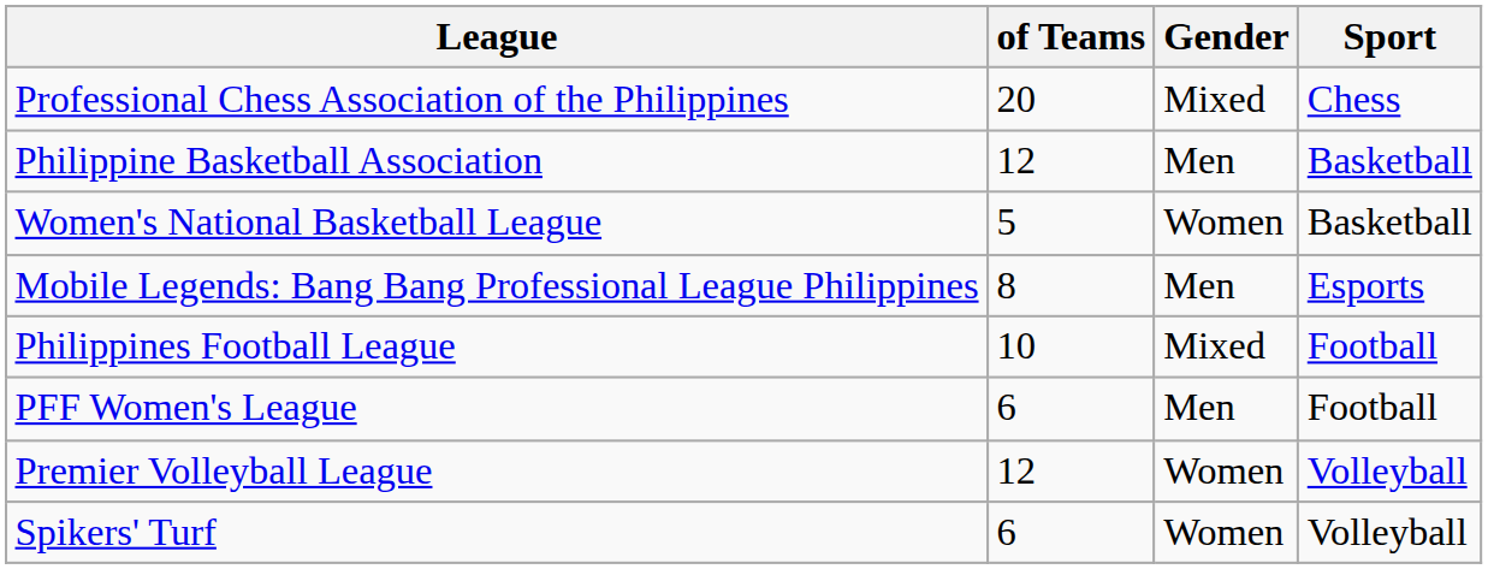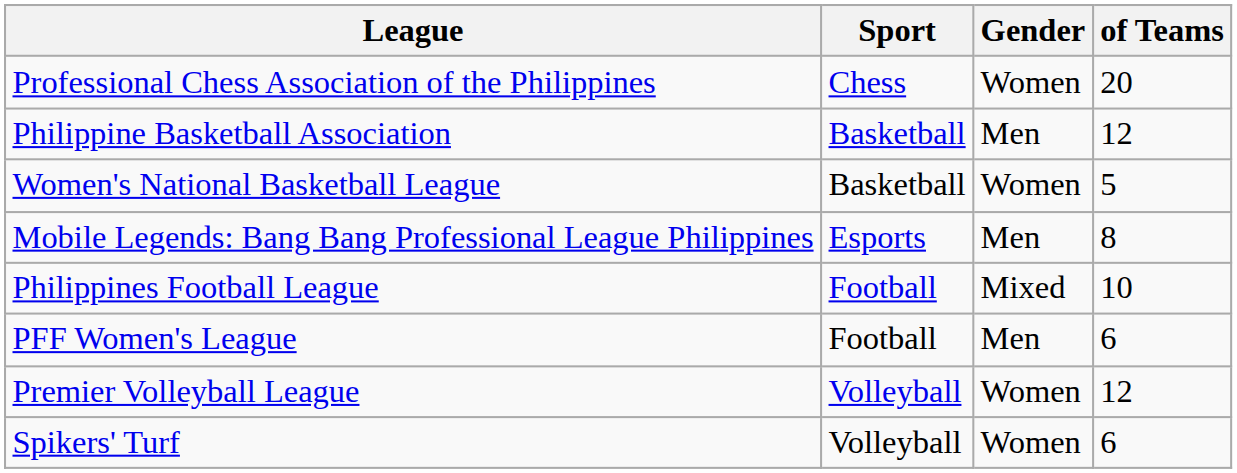columns swapped: Sport <-> of Teams
Professional Chess Association of the Philippines | Gender: Mixed -> Women
